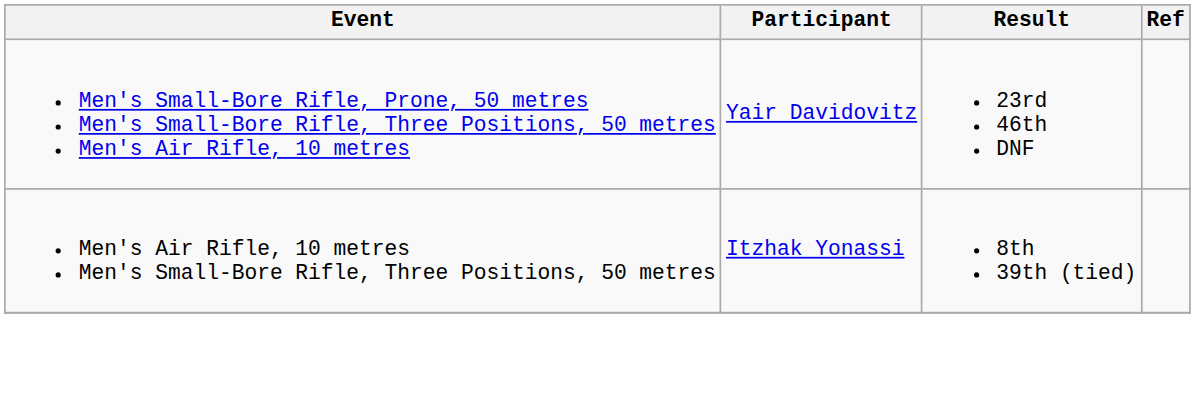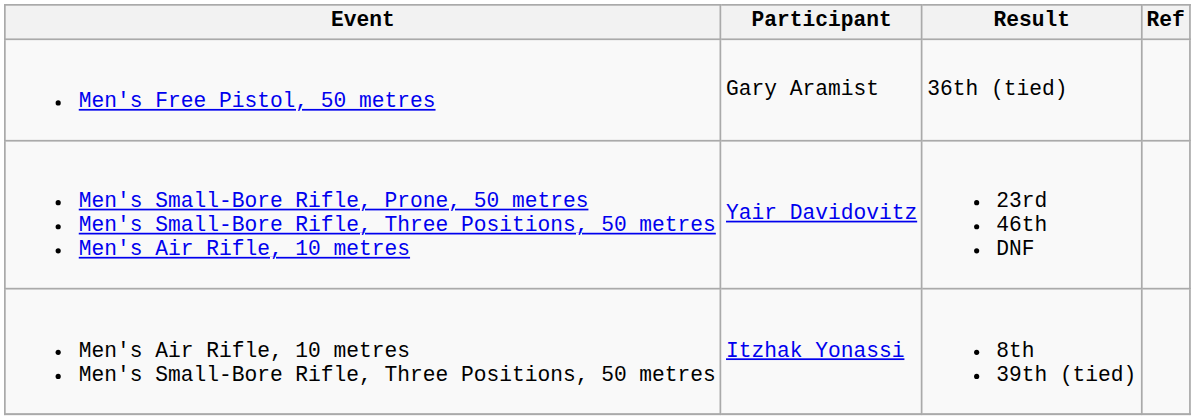+ row: Men's Free Pistol, 50 metres | Gary Aramist | 36th (tied)
